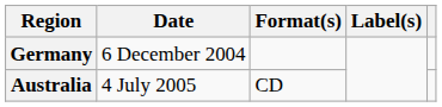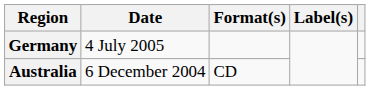Germany | Date: 6 December 2004 -> 4 July 2005
Australia | Date: 4 July 2005 -> 6 December 2004
